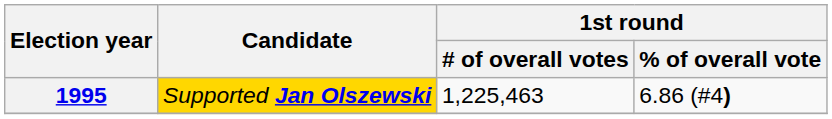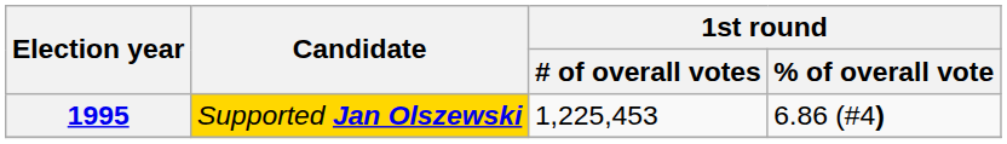1995 | 1st round / # of overall votes: 1,225,463 -> 1,225,453
